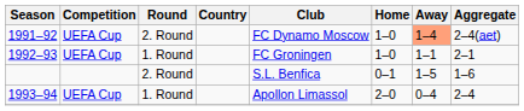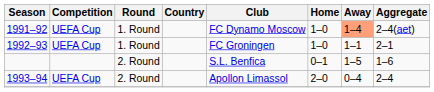1991–92 | Round: 2. Round -> 1. Round
1993–94 | Round: 1. Round -> 2. Round
